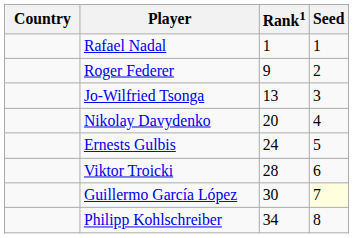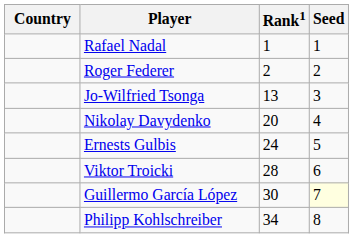Roger Federer | Rank1: 9 -> 2
